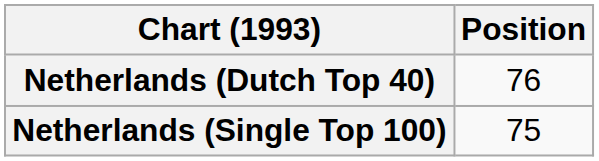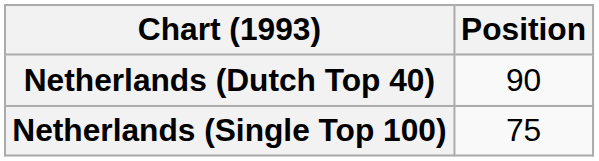Netherlands (Dutch Top 40) | Position: 76 -> 90
